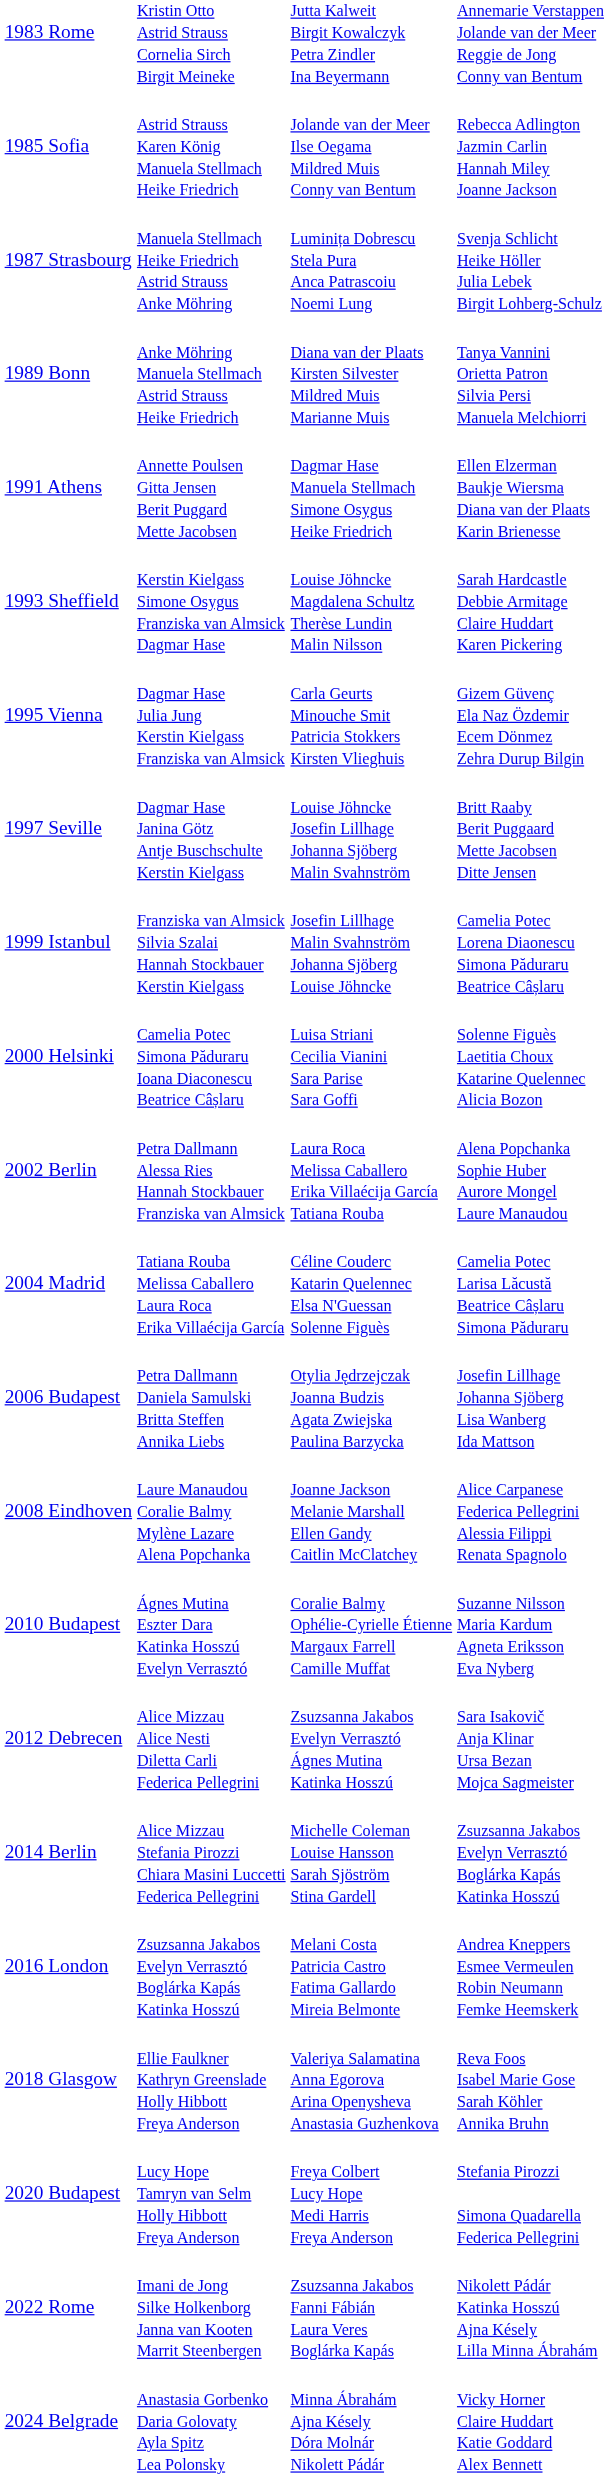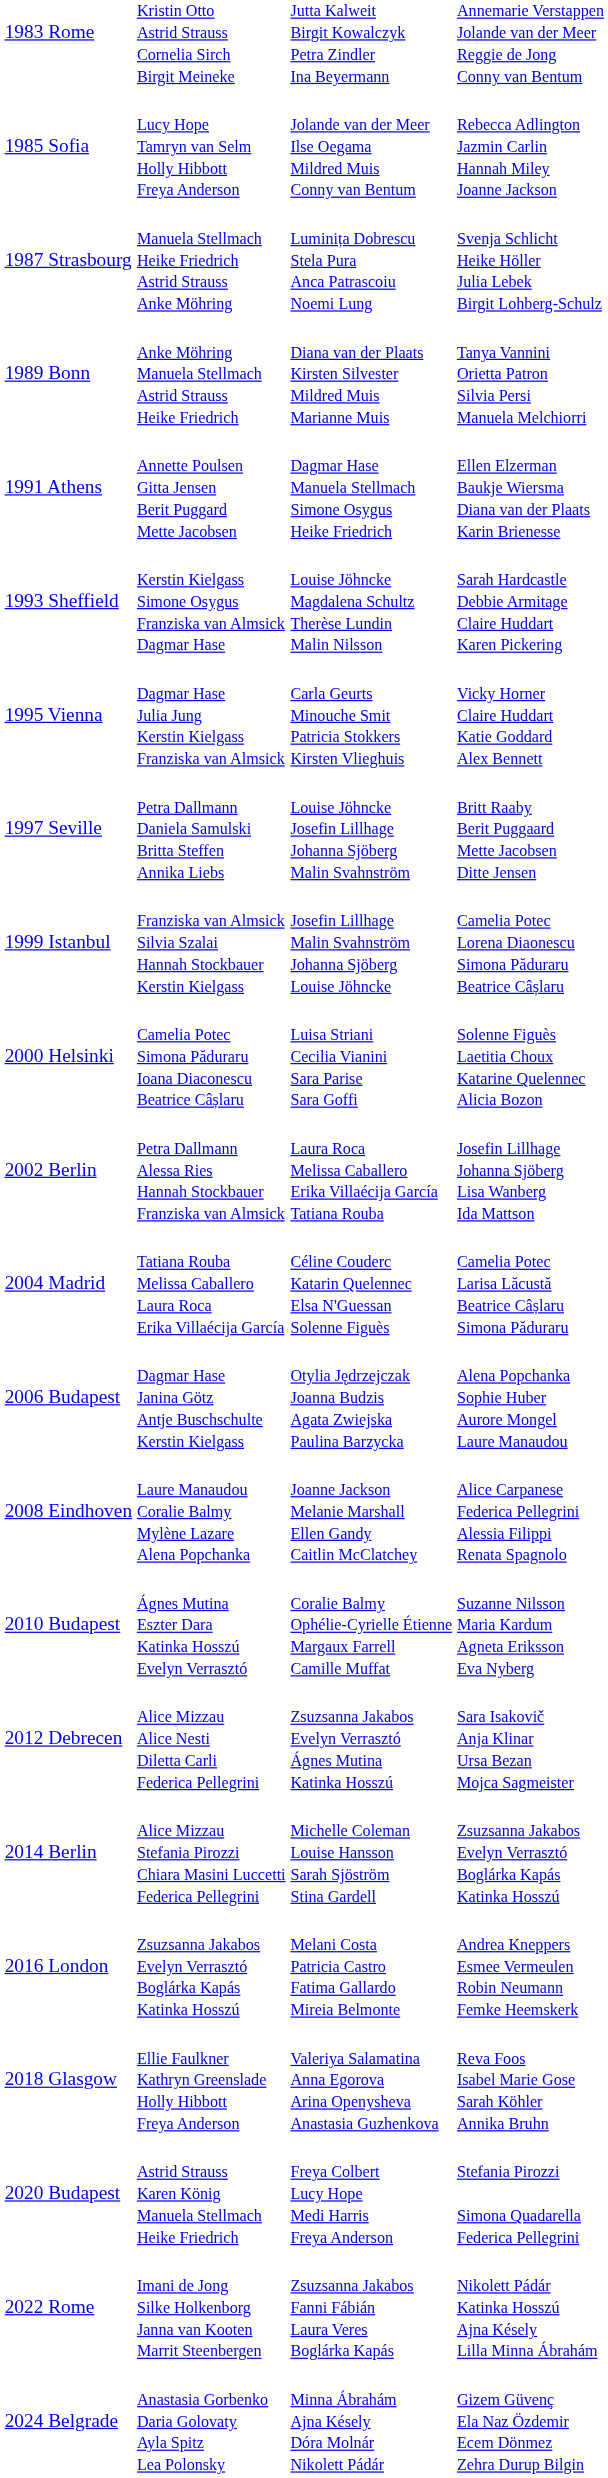1985 Sofia | column 2: Astrid Strauss Karen König Manuela Stellmach Heike Friedrich -> Lucy Hope Tamryn van Selm Holly Hibbott Freya Anderson
1995 Vienna | column 4: Gizem Güvenç Ela Naz Özdemir Ecem Dönmez Zehra Durup Bilgin -> Vicky Horner Claire Huddart Katie Goddard Alex Bennett
1997 Seville | column 2: Dagmar Hase Janina Götz Antje Buschschulte Kerstin Kielgass -> Petra Dallmann Daniela Samulski Britta Steffen Annika Liebs
2002 Berlin | column 4: Alena Popchanka Sophie Huber Aurore Mongel Laure Manaudou -> Josefin Lillhage Johanna Sjöberg Lisa Wanberg Ida Mattson
2006 Budapest | column 2: Petra Dallmann Daniela Samulski Britta Steffen Annika Liebs -> Dagmar Hase Janina Götz Antje Buschschulte Kerstin Kielgass
2006 Budapest | column 4: Josefin Lillhage Johanna Sjöberg Lisa Wanberg Ida Mattson -> Alena Popchanka Sophie Huber Aurore Mongel Laure Manaudou
2020 Budapest | column 2: Lucy Hope Tamryn van Selm Holly Hibbott Freya Anderson -> Astrid Strauss Karen König Manuela Stellmach Heike Friedrich
2024 Belgrade | column 4: Vicky Horner Claire Huddart Katie Goddard Alex Bennett -> Gizem Güvenç Ela Naz Özdemir Ecem Dönmez Zehra Durup Bilgin
